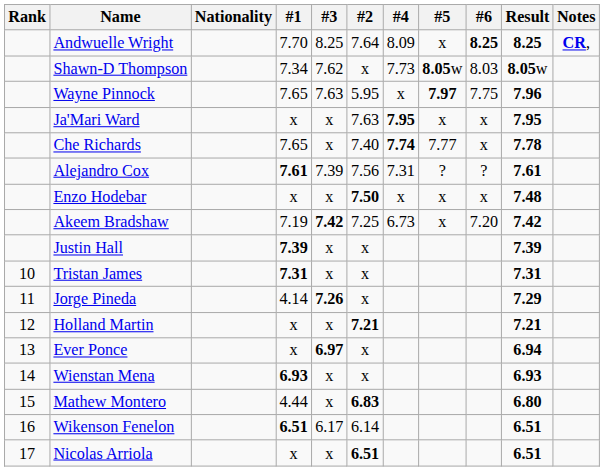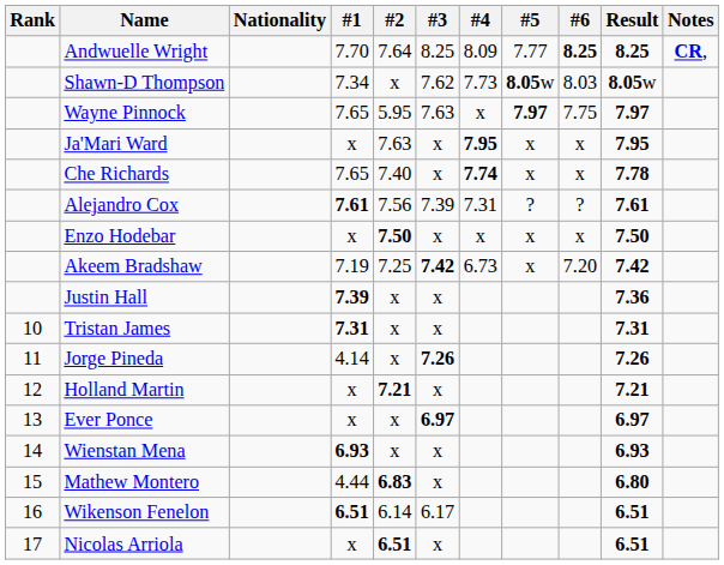columns swapped: #2 <-> #3
Andwuelle Wright | #5: x -> 7.77
Wayne Pinnock | Result: 7.96 -> 7.97
Che Richards | #5: 7.77 -> x
Enzo Hodebar | Result: 7.48 -> 7.50
Justin Hall | Result: 7.39 -> 7.36
Jorge Pineda | Result: 7.29 -> 7.26
Ever Ponce | Result: 6.94 -> 6.97
